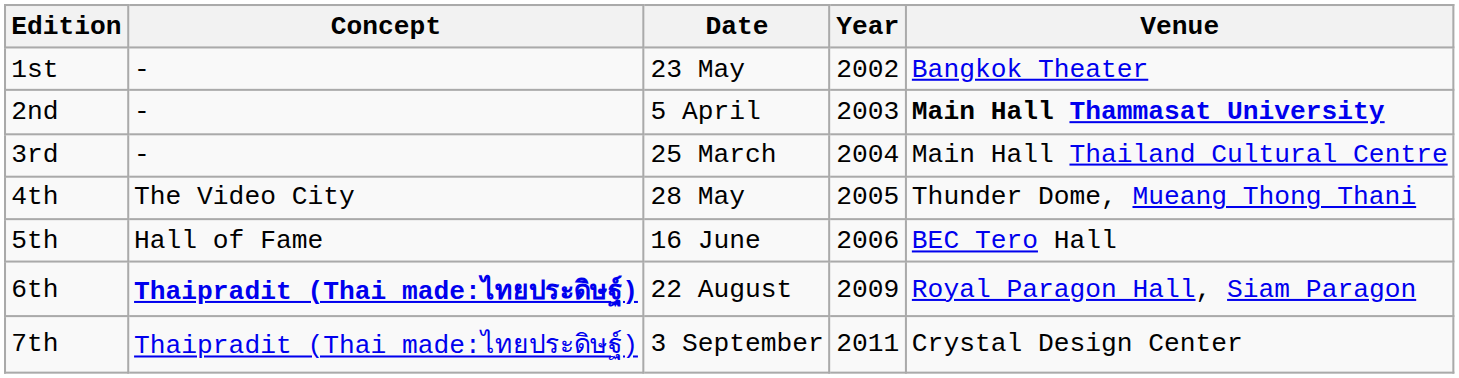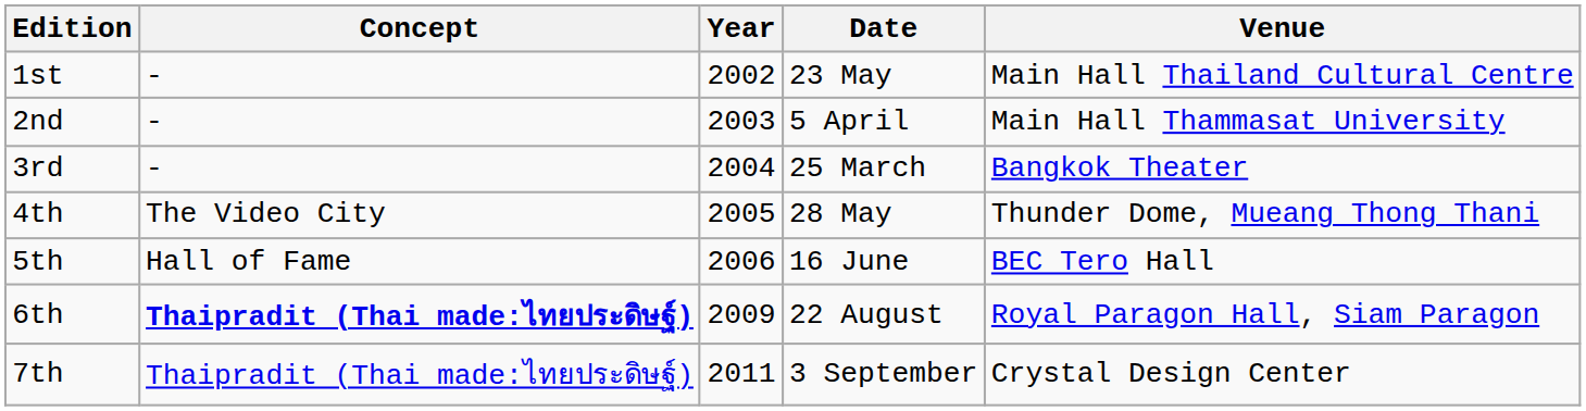columns swapped: Year <-> Date
1st | Venue: Bangkok Theater -> Main Hall Thailand Cultural Centre
2nd | Venue: bold -> normal
3rd | Venue: Main Hall Thailand Cultural Centre -> Bangkok Theater
